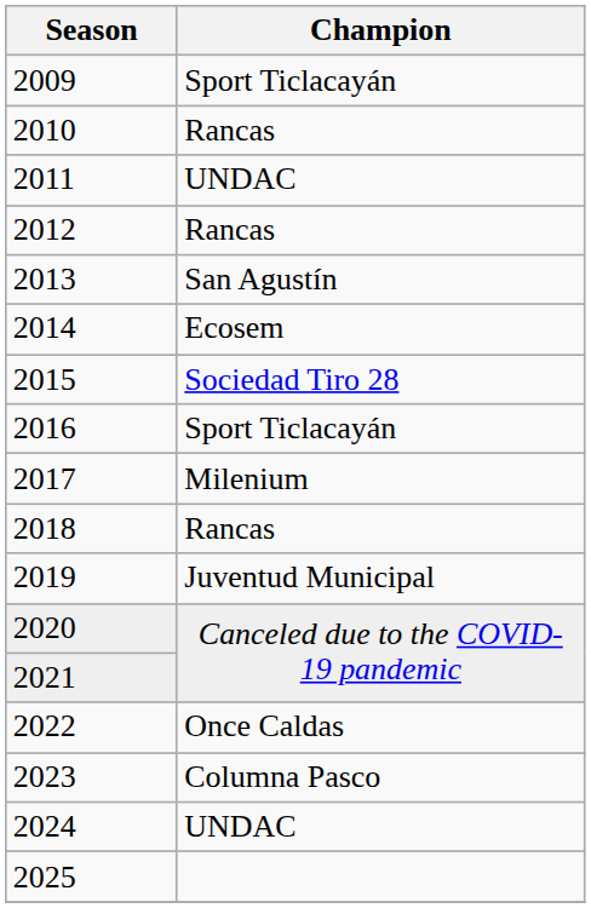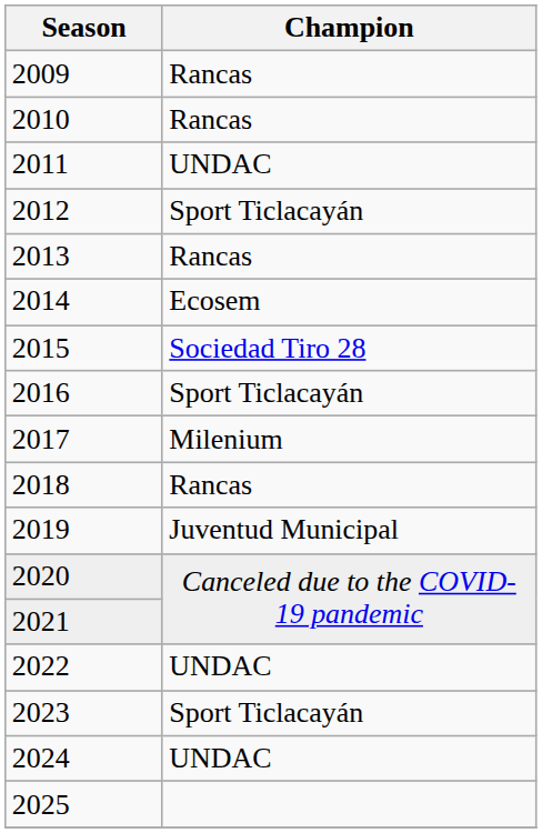2009 | Champion: Sport Ticlacayán -> Rancas
2012 | Champion: Rancas -> Sport Ticlacayán
2013 | Champion: San Agustín -> Rancas
2022 | Champion: Once Caldas -> UNDAC
2023 | Champion: Columna Pasco -> Sport Ticlacayán
